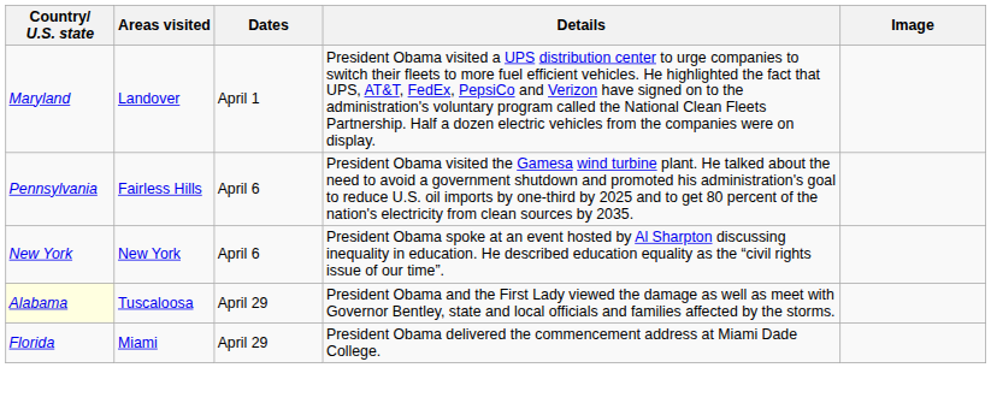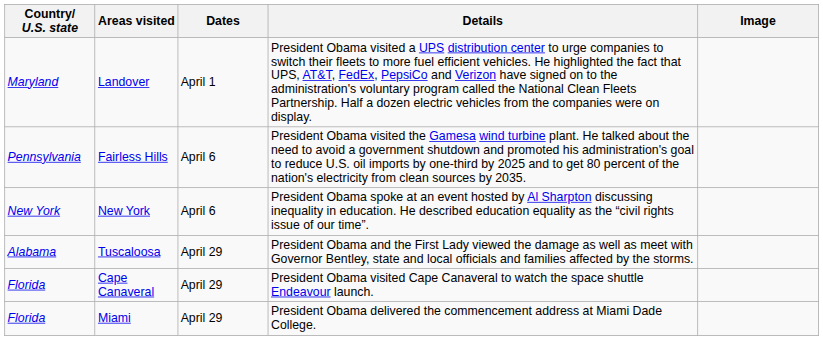Tuscaloosa | Country/ U.S. state: lightyellow background -> no background
+ row: Florida | Cape Canaveral | April 29 | President Obama visited Cape Canaveral to watch the space shuttle Endeavour launch.
